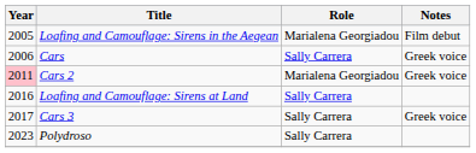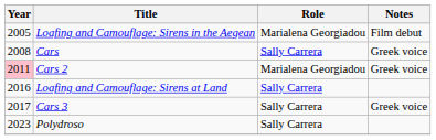Cars | Year: 2006 -> 2008
